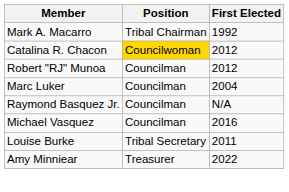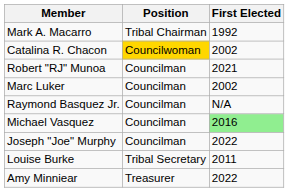Catalina R. Chacon | First Elected: 2012 -> 2002
Robert "RJ" Munoa | First Elected: 2012 -> 2021
Marc Luker | First Elected: 2004 -> 2002
Michael Vasquez | First Elected: no background -> lightgreen background
+ row: Joseph "Joe" Murphy | Councilman | 2022
